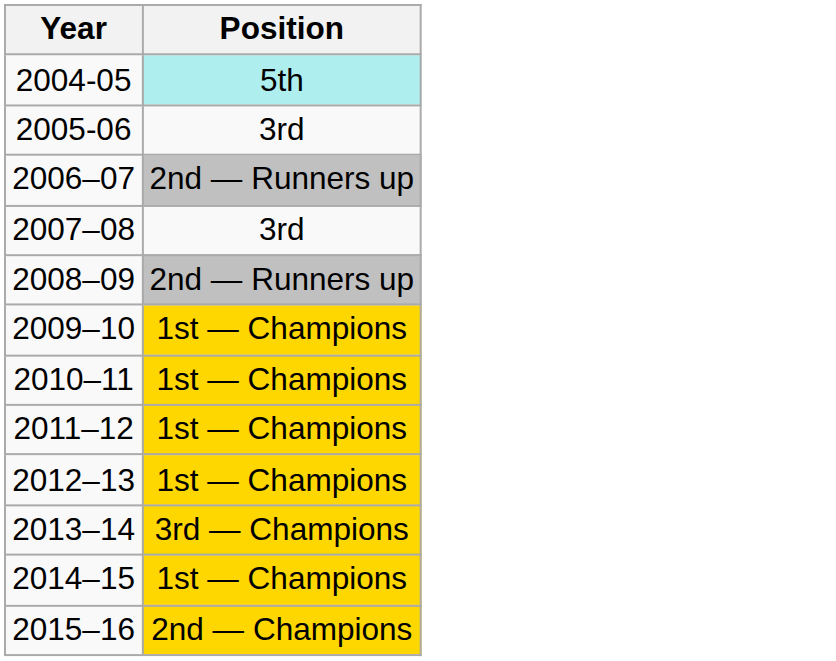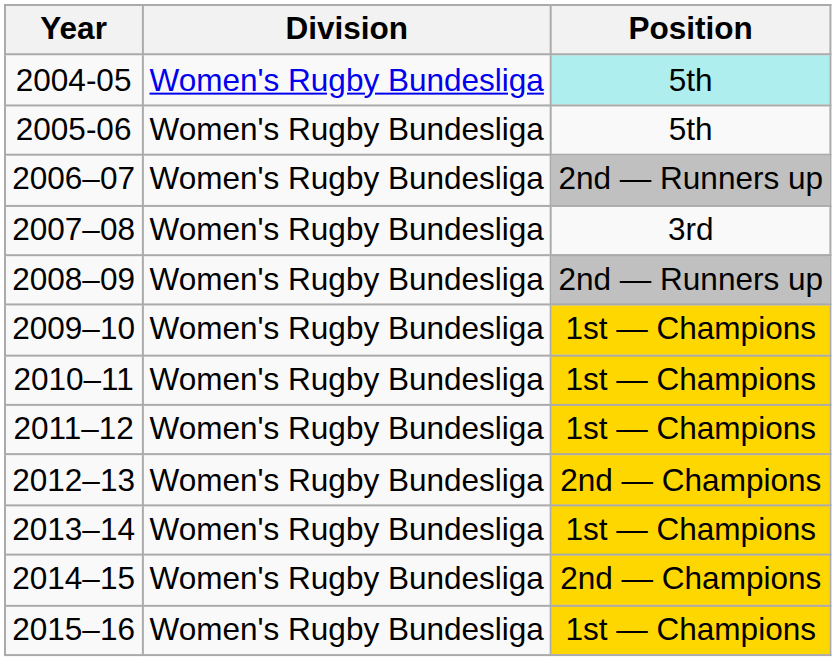+ column: Division | Women's Rugby Bundesliga | Women's Rugby Bundesliga | Women's Rugby Bundesliga | Women's Rugby Bundesliga | Women's Rugby Bundesliga | Women's Rugby Bundesliga | Women's Rugby Bundesliga | Women's Rugby Bundesliga | Women's Rugby Bundesliga | Women's Rugby Bundesliga | Women's Rugby Bundesliga | Women's Rugby Bundesliga
2005-06 | Position: 3rd -> 5th
2012–13 | Position: 1st — Champions -> 2nd — Champions
2013–14 | Position: 3rd — Champions -> 1st — Champions
2014–15 | Position: 1st — Champions -> 2nd — Champions
2015–16 | Position: 2nd — Champions -> 1st — Champions
